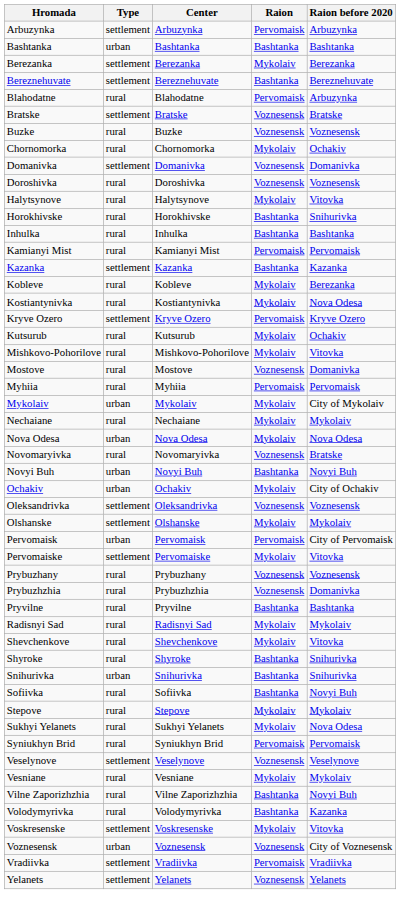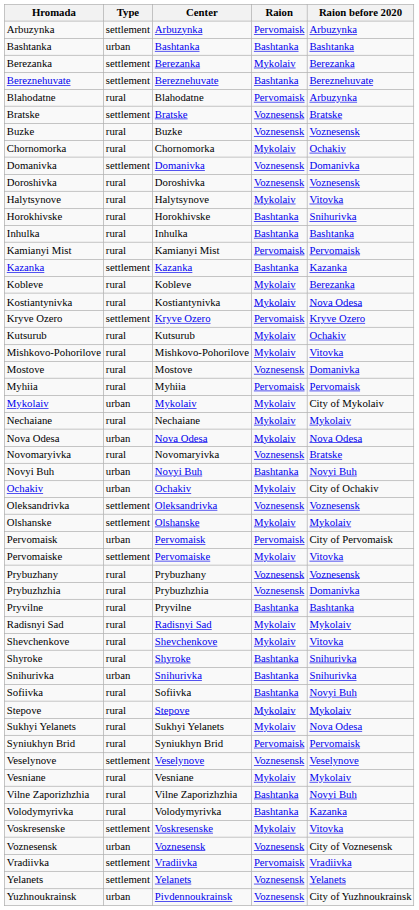+ row: Yuzhnoukrainsk | urban | Pivdennoukrainsk | Voznesensk | City of Yuzhnoukrainsk
